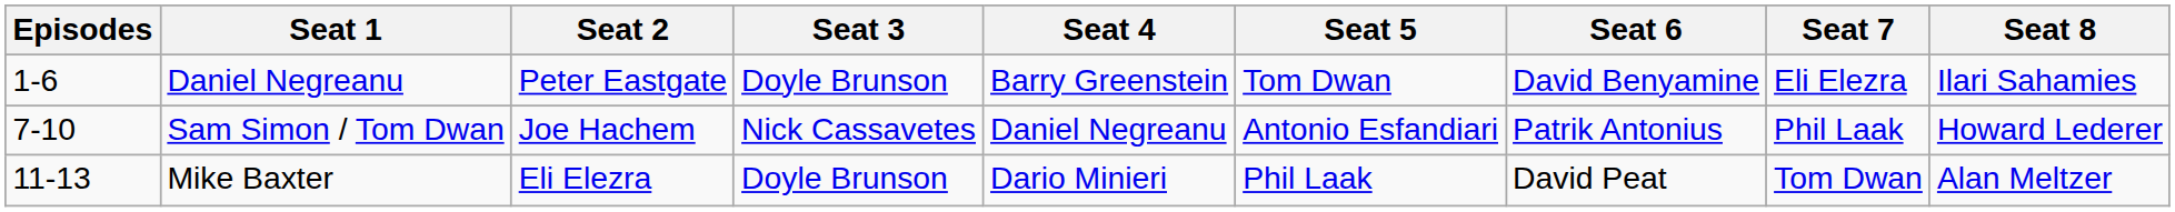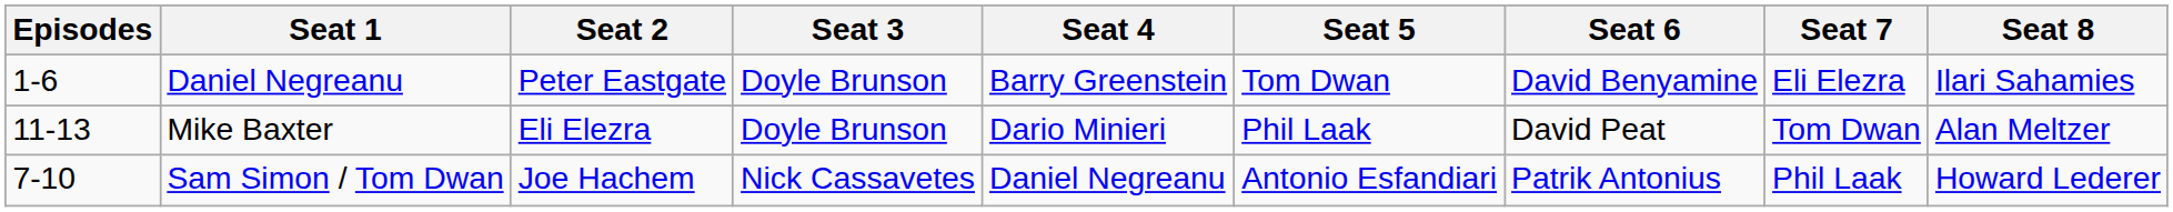rows swapped: Sam Simon / Tom Dwan <-> Mike Baxter
